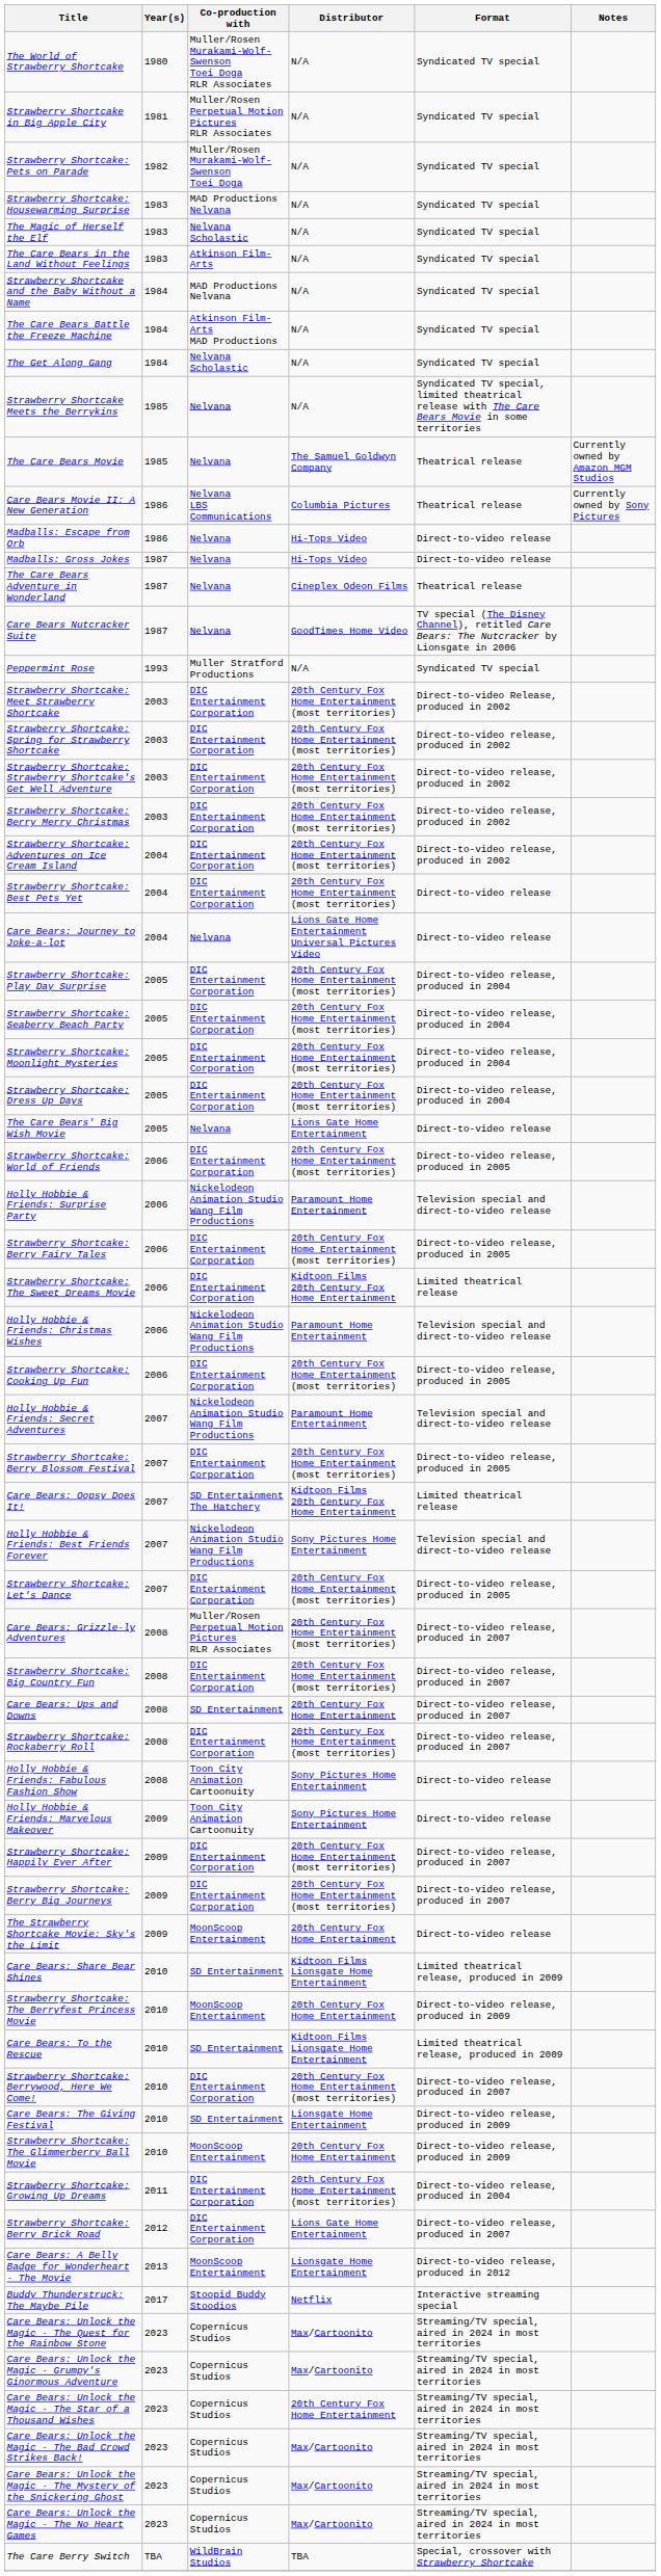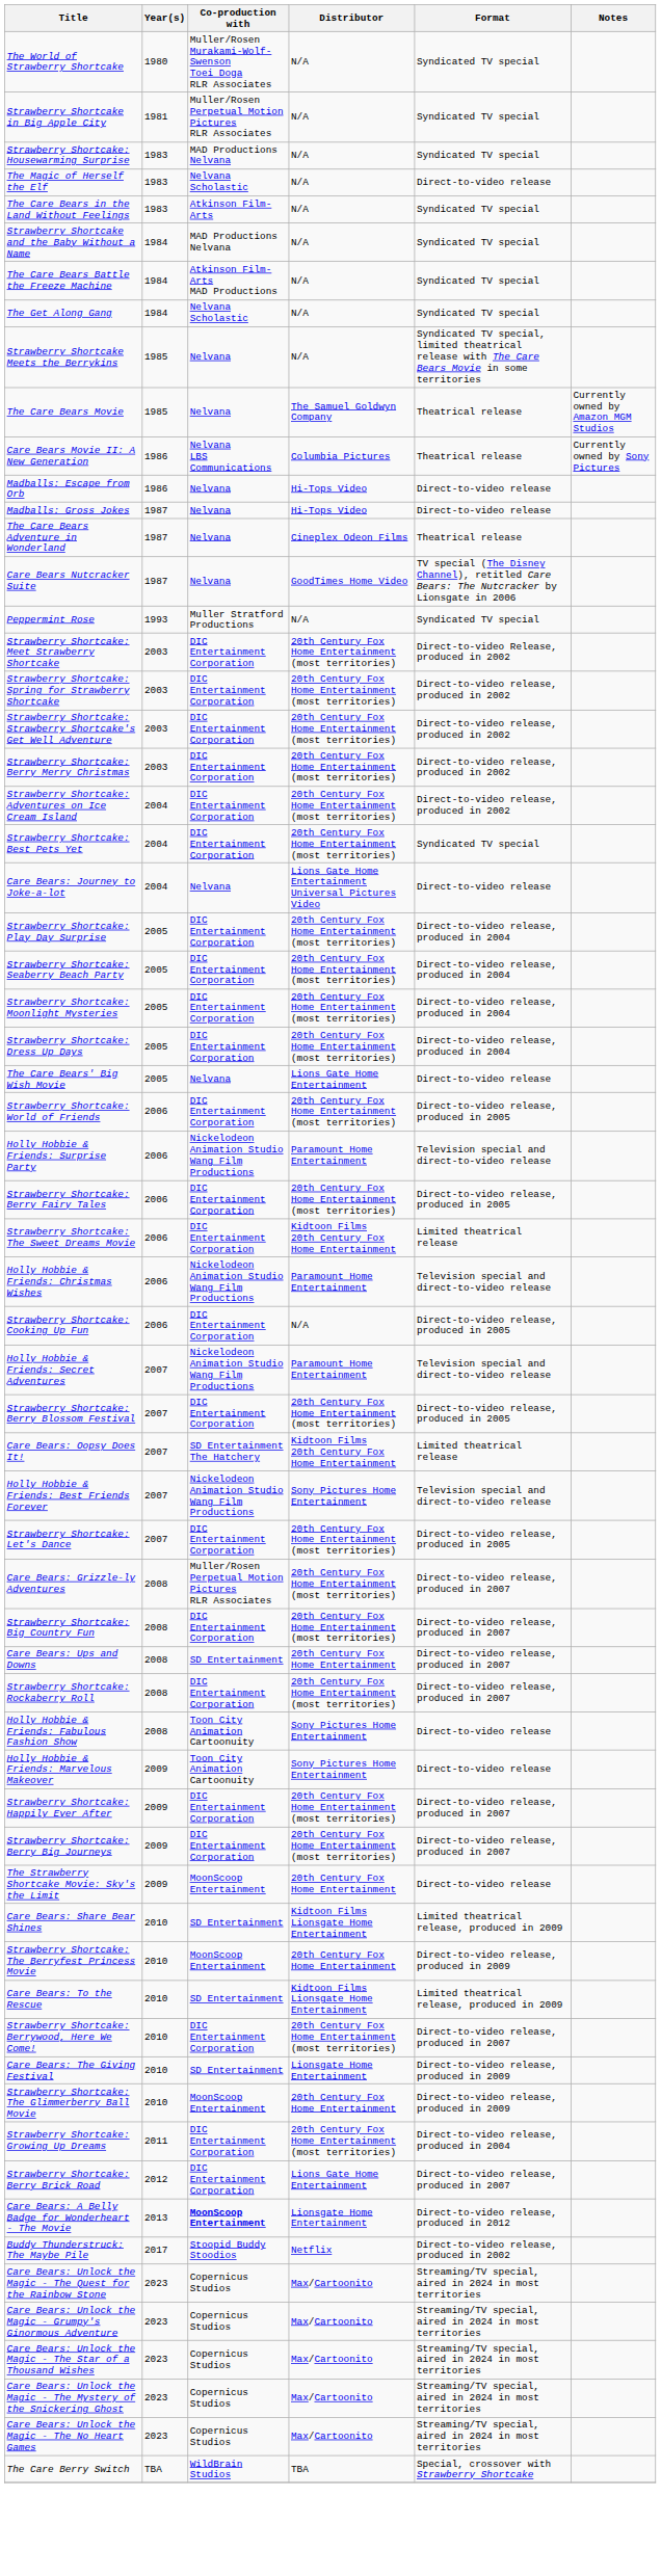- row: Strawberry Shortcake: Pets on Parade | 1982 | Muller/Rosen Murakami-Wolf-Swenson Toei Doga | N/A | Syndicated TV special
The Magic of Herself the Elf | Format: Syndicated TV special -> Direct-to-video release
Strawberry Shortcake: Best Pets Yet | Format: Direct-to-video release -> Syndicated TV special
Strawberry Shortcake: Cooking Up Fun | Distributor: 20th Century Fox Home Entertainment (most territories) -> N/A
Care Bears: A Belly Badge for Wonderheart - The Movie | Co-production with: normal -> bold
Buddy Thunderstruck: The Maybe Pile | Format: Interactive streaming special -> Direct-to-video release, produced in 2002
Care Bears: Unlock the Magic - The Star of a Thousand Wishes | Distributor: 20th Century Fox Home Entertainment -> Max/Cartoonito
- row: Care Bears: Unlock the Magic - The Bad Crowd Strikes Back! | 2023 | Copernicus Studios | Max/Cartoonito | Streaming/TV special, aired in 2024 in most territories
